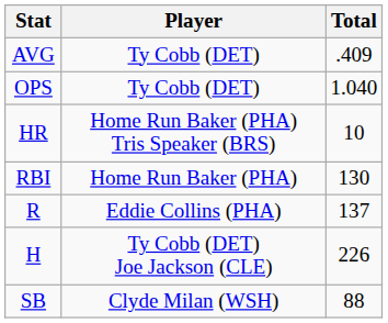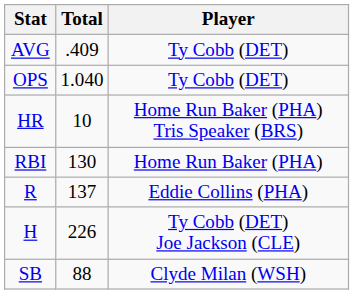columns swapped: Player <-> Total
